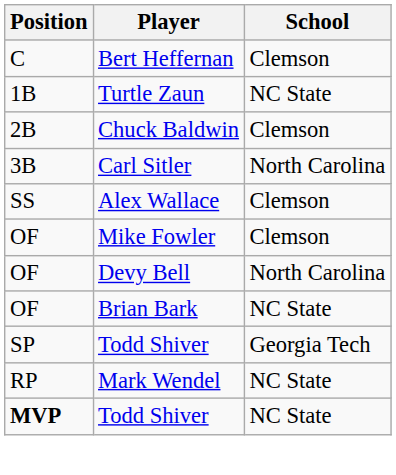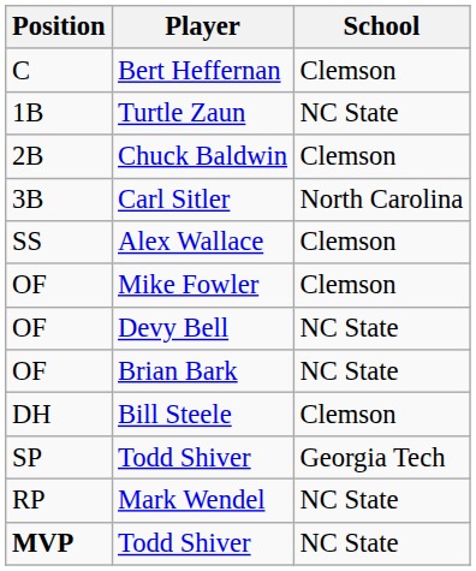Devy Bell | School: North Carolina -> NC State
+ row: DH | Bill Steele | Clemson
